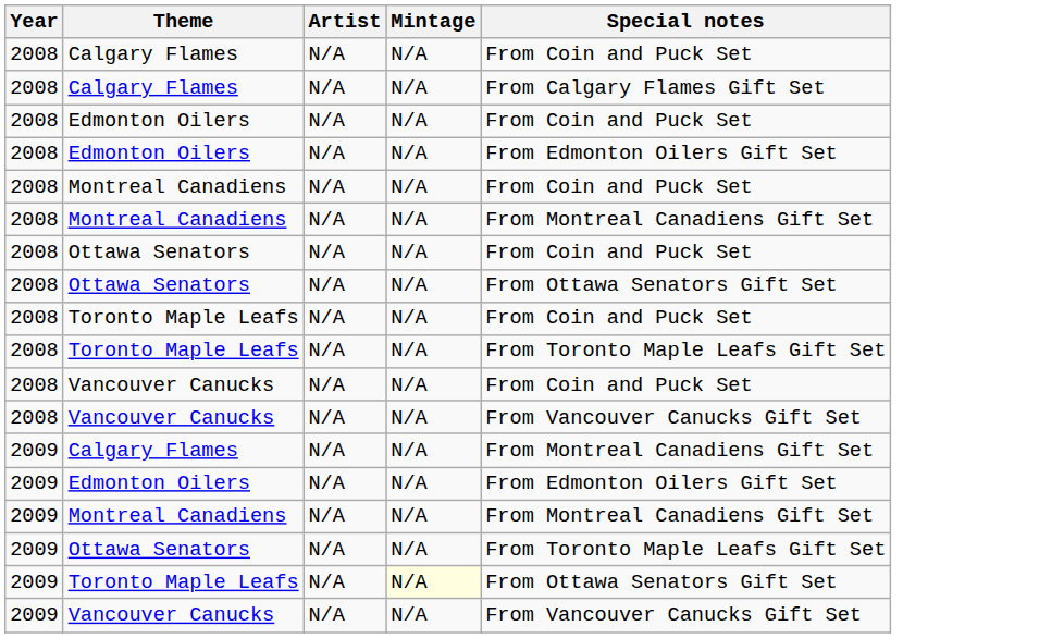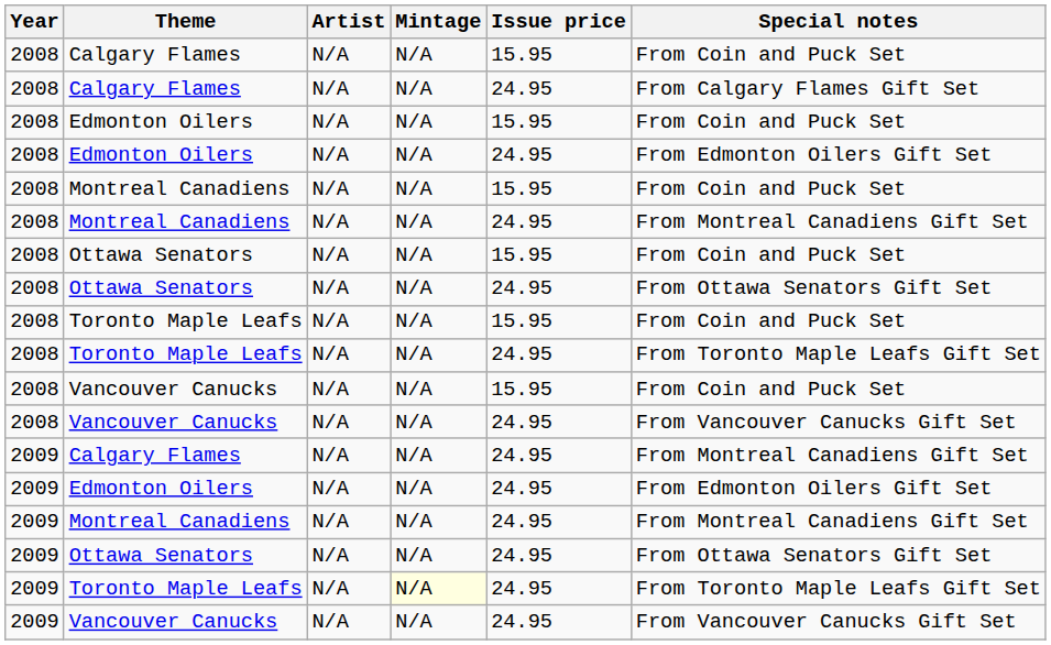+ column: Issue price | 15.95 | 24.95 | 15.95 | 24.95 | 15.95 | 24.95 | 15.95 | 24.95 | 15.95 | 24.95 | 15.95 | 24.95 | 24.95 | 24.95 | 24.95 | 24.95 | 24.95 | 24.95
2009 / Ottawa Senators | Special notes: From Toronto Maple Leafs Gift Set -> From Ottawa Senators Gift Set
2009 / Toronto Maple Leafs | Special notes: From Ottawa Senators Gift Set -> From Toronto Maple Leafs Gift Set
